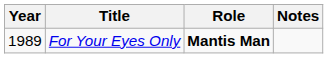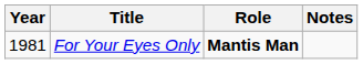For Your Eyes Only | Year: 1989 -> 1981
